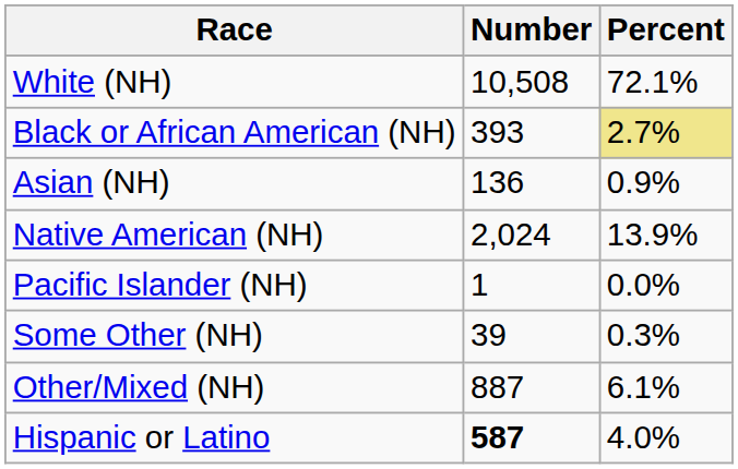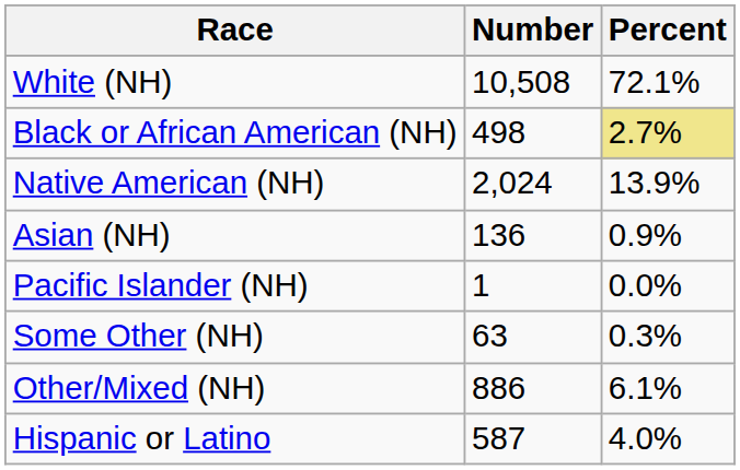Black or African American (NH) | Number: 393 -> 498
rows swapped: Native American (NH) <-> Asian (NH)
Some Other (NH) | Number: 39 -> 63
Other/Mixed (NH) | Number: 887 -> 886
Hispanic or Latino | Number: bold -> normal
